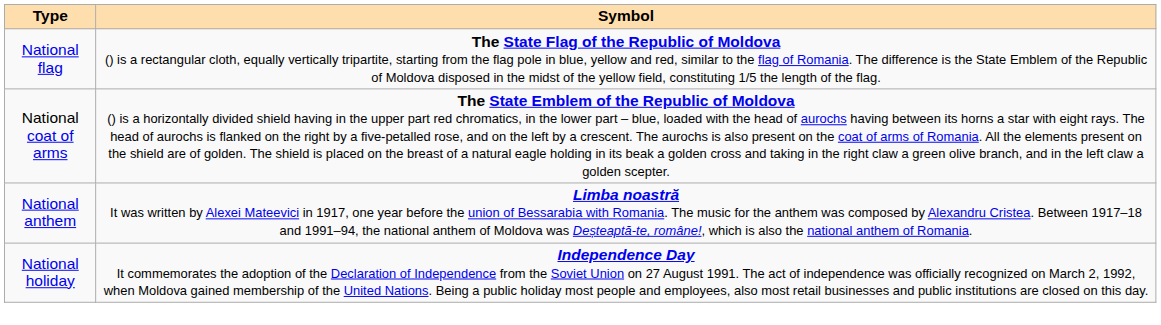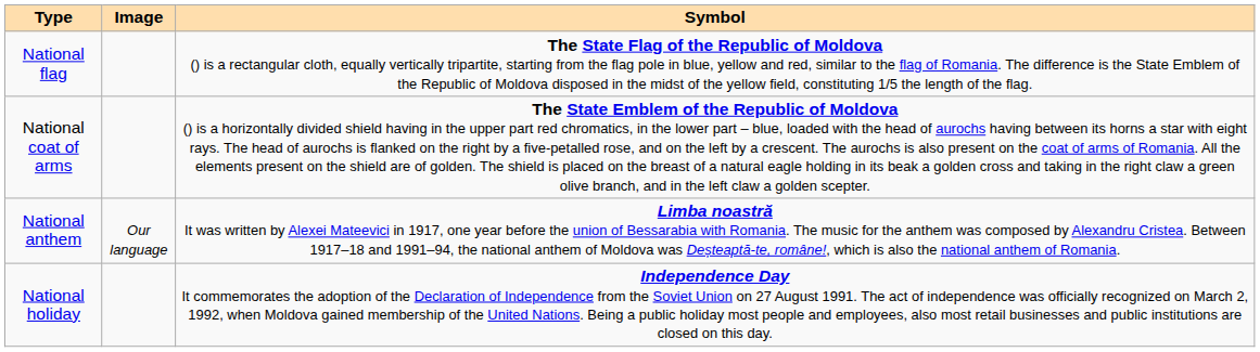+ column: Image | Our language
